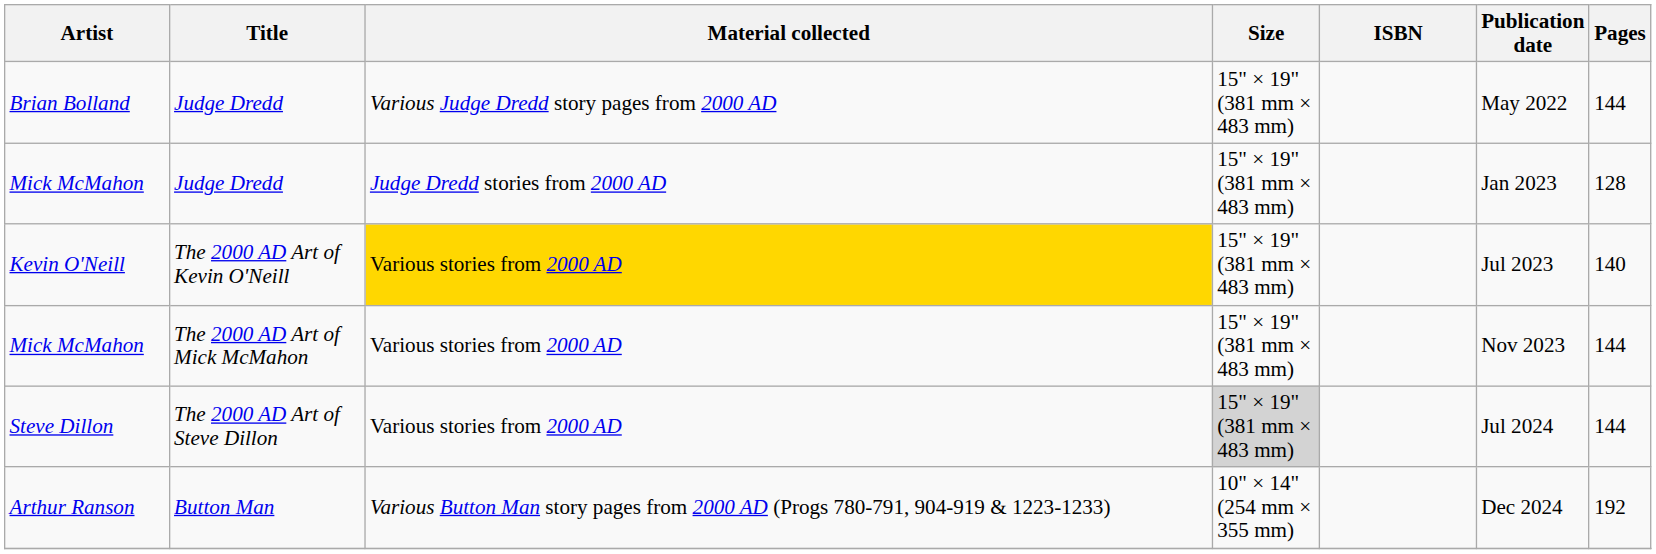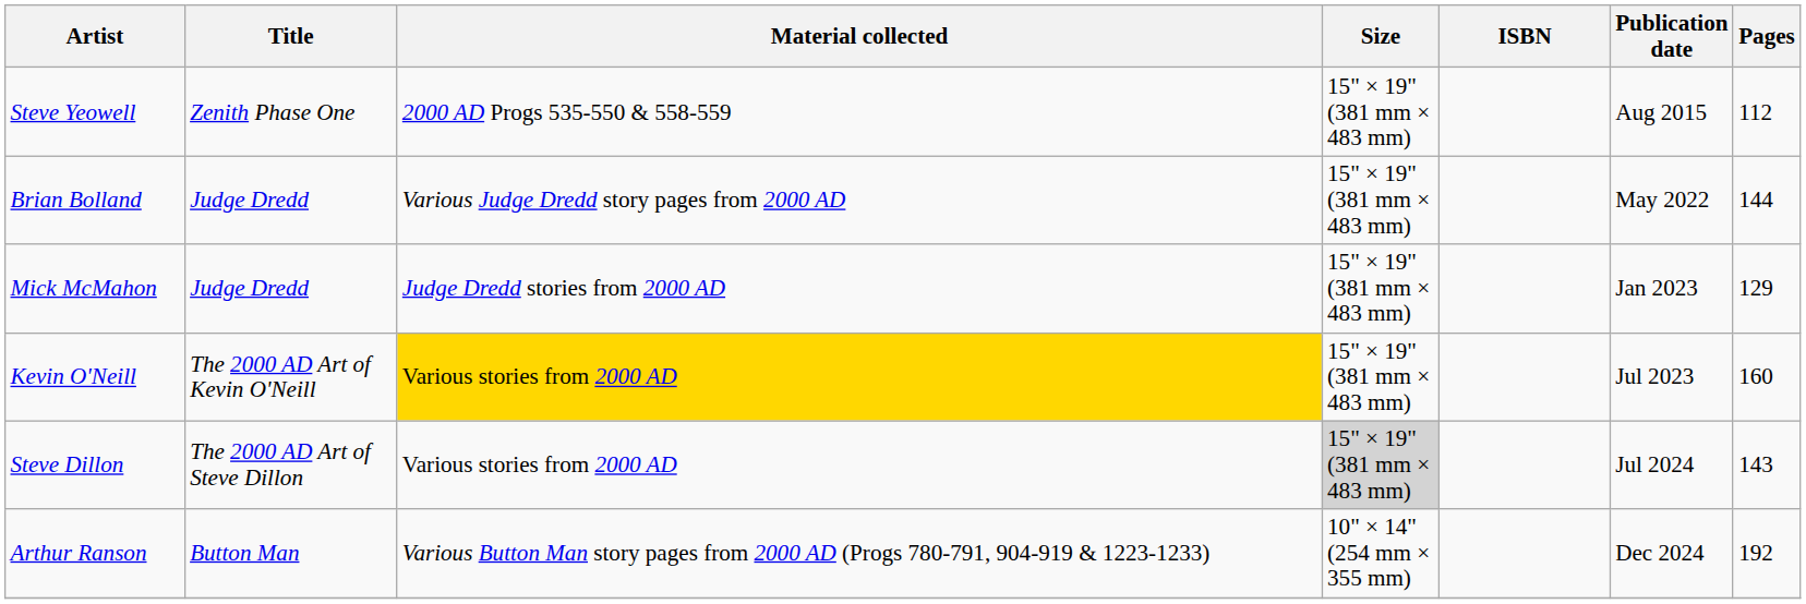+ row: Steve Yeowell | Zenith Phase One | 2000 AD Progs 535-550 & 558-559 | 15" × 19" (381 mm × 483 mm) | Aug 2015 | 112
Mick McMahon / Judge Dredd | Pages: 128 -> 129
Kevin O'Neill | Pages: 140 -> 160
- row: Mick McMahon | The 2000 AD Art of Mick McMahon | Various stories from 2000 AD | 15" × 19" (381 mm × 483 mm) | Nov 2023 | 144
Steve Dillon | Pages: 144 -> 143
